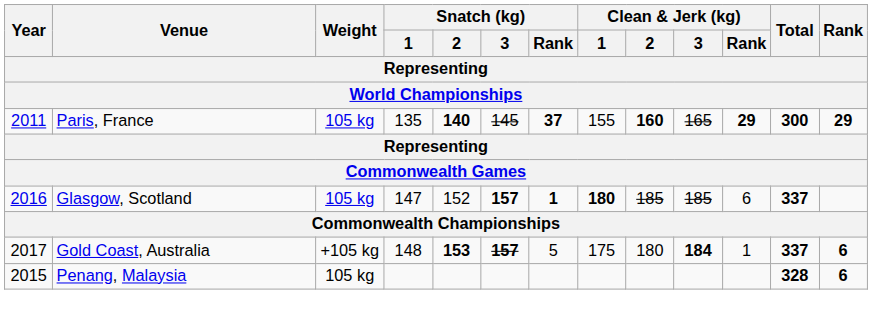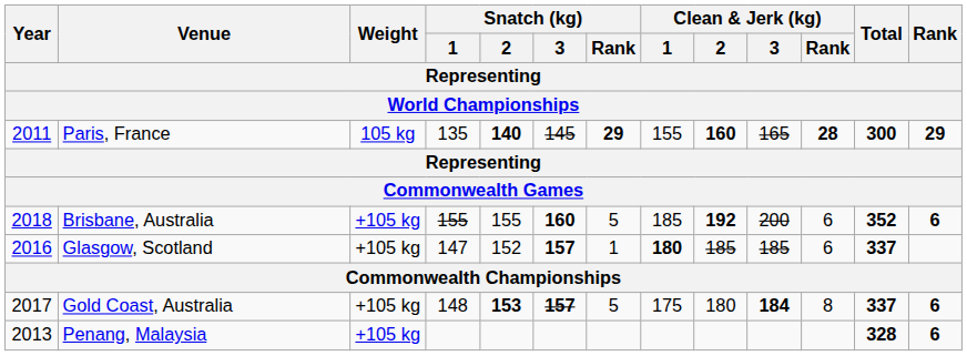Paris, France | Snatch (kg) / Rank: 37 -> 29
Paris, France | Clean & Jerk (kg) / Rank: 29 -> 28
+ row: 2018 | Brisbane, Australia | +105 kg | 155 | 155 | 160 | 5 | 185 | 192 | 200 | 6 | 352 | 6
Glasgow, Scotland | Weight: 105 kg -> +105 kg
Glasgow, Scotland | Snatch (kg) / Rank: bold -> normal
Gold Coast, Australia | Clean & Jerk (kg) / Rank: 1 -> 8
Penang, Malaysia | Year: 2015 -> 2013
Penang, Malaysia | Weight: 105 kg -> +105 kg
